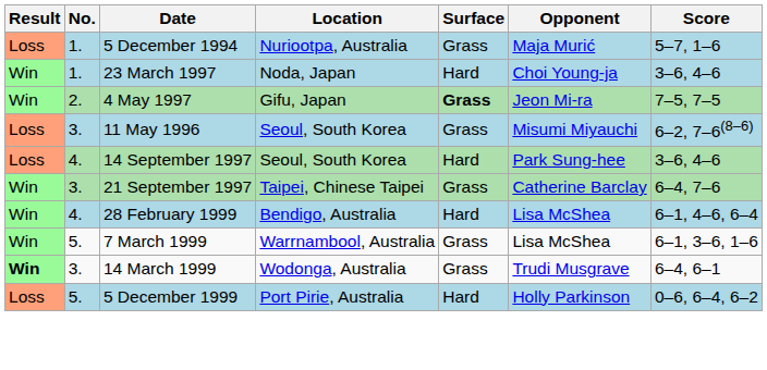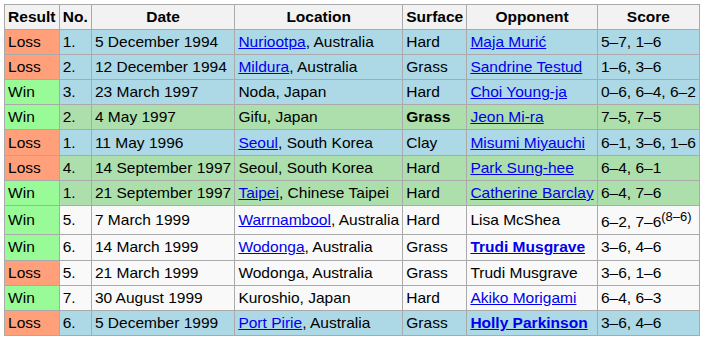5 December 1994 | Surface: Grass -> Hard
+ row: Loss | 2. | 12 December 1994 | Mildura, Australia | Grass | Sandrine Testud | 1–6, 3–6
23 March 1997 | No.: 1. -> 3.
23 March 1997 | Score: 3–6, 4–6 -> 0–6, 6–4, 6–2
11 May 1996 | No.: 3. -> 1.
11 May 1996 | Surface: Grass -> Clay
11 May 1996 | Score: 6–2, 7–6(8–6) -> 6–1, 3–6, 1–6
14 September 1997 | Score: 3–6, 4–6 -> 6–4, 6–1
21 September 1997 | No.: 3. -> 1.
21 September 1997 | Surface: Grass -> Hard
- row: Win | 4. | 28 February 1999 | Bendigo, Australia | Hard | Lisa McShea | 6–1, 4–6, 6–4
7 March 1999 | Surface: Grass -> Hard
7 March 1999 | Score: 6–1, 3–6, 1–6 -> 6–2, 7–6(8–6)
14 March 1999 | Result: bold -> normal
14 March 1999 | No.: 3. -> 6.
14 March 1999 | Opponent: normal -> bold
14 March 1999 | Score: 6–4, 6–1 -> 3–6, 4–6
+ row: Loss | 5. | 21 March 1999 | Wodonga, Australia | Grass | Trudi Musgrave | 3–6, 1–6
+ row: Win | 7. | 30 August 1999 | Kuroshio, Japan | Hard | Akiko Morigami | 6–4, 6–3
5 December 1999 | No.: 5. -> 6.
5 December 1999 | Surface: Hard -> Grass
5 December 1999 | Opponent: normal -> bold
5 December 1999 | Score: 0–6, 6–4, 6–2 -> 3–6, 4–6
